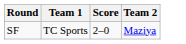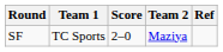+ column: Ref
